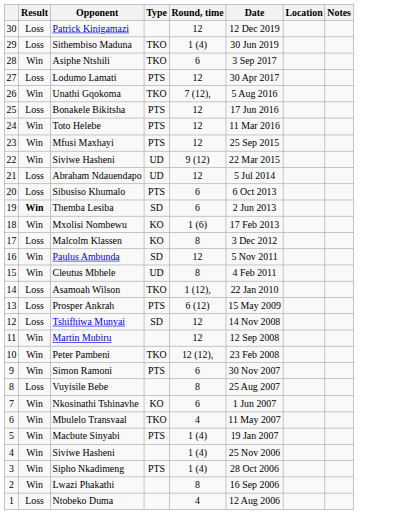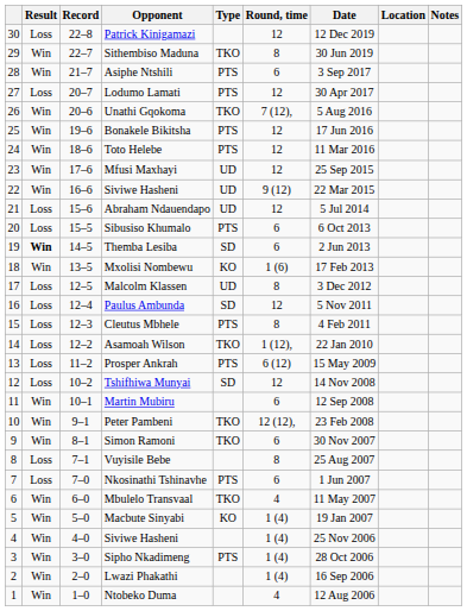+ column: Record | 22–8 | 22–7 | 21–7 | 20–7 | 20–6 | 19–6 | 18–6 | 17–6 | 16–6 | 15–6 | 15–5 | 14–5 | 13–5 | 12–5 | 12–4 | 12–3 | 12–2 | 11–2 | 10–2 | 10–1 | 9–1 | 8–1 | 7–1 | 7–0 | 6–0 | 5–0 | 4–0 | 3–0 | 2–0 | 1–0
Sithembiso Maduna | Result: Loss -> Win
Sithembiso Maduna | Round, time: 1 (4) -> 8
Asiphe Ntshili | Type: TKO -> PTS
Bonakele Bikitsha | Result: Loss -> Win
Mfusi Maxhayi | Type: PTS -> UD
Malcolm Klassen | Type: KO -> UD
Paulus Ambunda | Result: Win -> Loss
Cleutus Mbhele | Result: Win -> Loss
Cleutus Mbhele | Type: UD -> PTS
Martin Mubiru | Round, time: 12 -> 6
Simon Ramoni | Type: PTS -> TKO
Nkosinathi Tshinavhe | Result: Win -> Loss
Nkosinathi Tshinavhe | Type: KO -> PTS
Macbute Sinyabi | Type: PTS -> KO
Lwazi Phakathi | Round, time: 8 -> 1 (4)
Ntobeko Duma | Result: Loss -> Win
